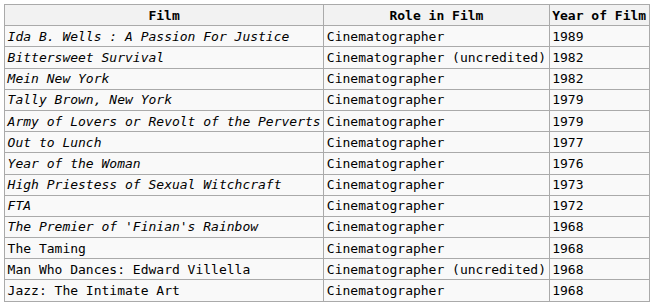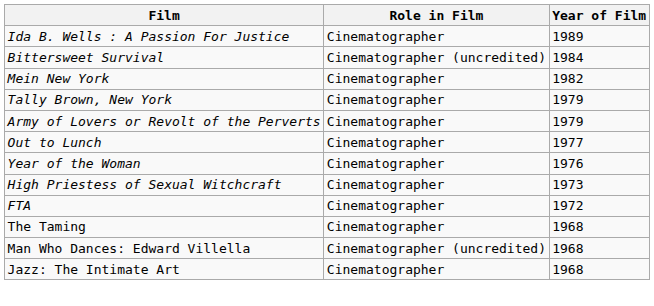Bittersweet Survival | Year of Film: 1982 -> 1984
- row: The Premier of 'Finian's Rainbow | Cinematographer | 1968
